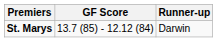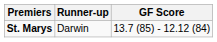columns swapped: GF Score <-> Runner-up
